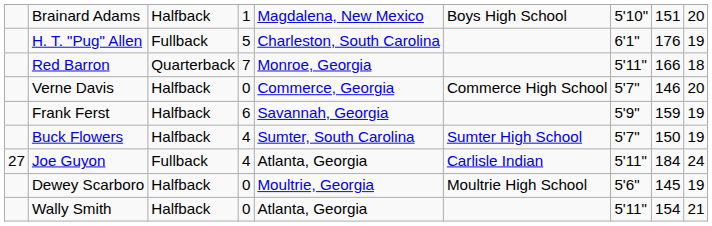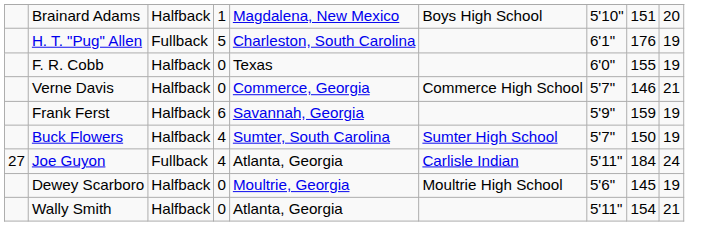- row: Red Barron | Quarterback | 7 | Monroe, Georgia | 5'11" | 166 | 18
+ row: F. R. Cobb | Halfback | 0 | Texas | 6'0" | 155 | 19
Verne Davis | column 9: 20 -> 21
